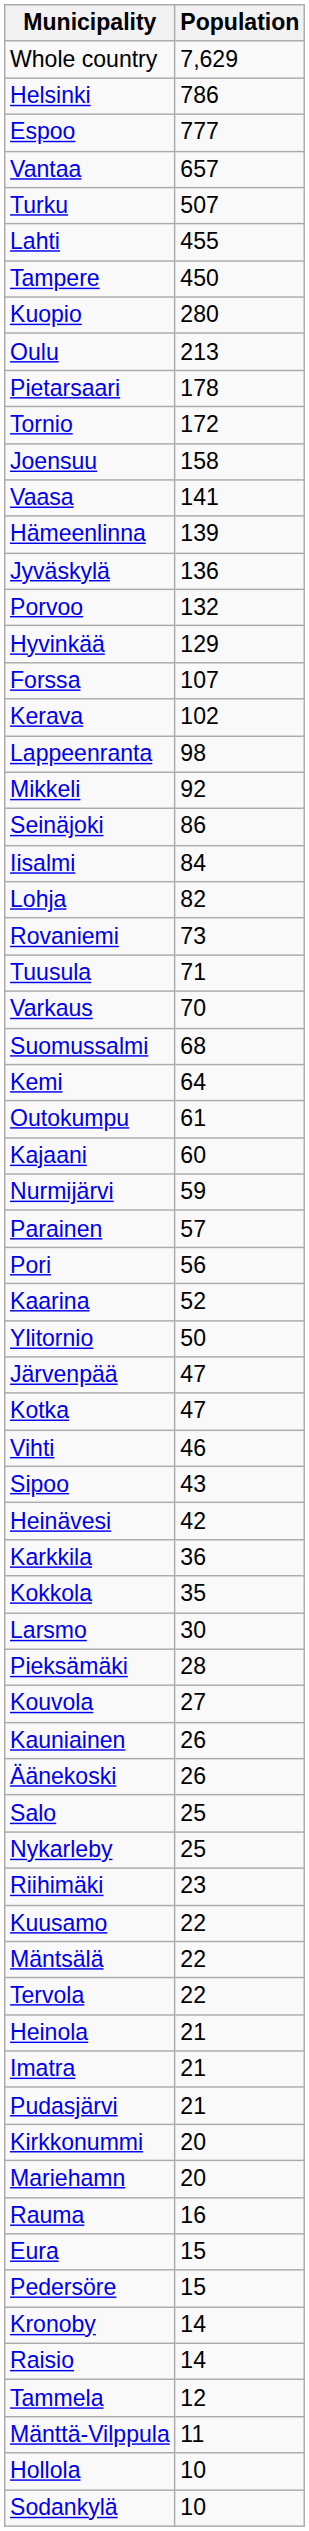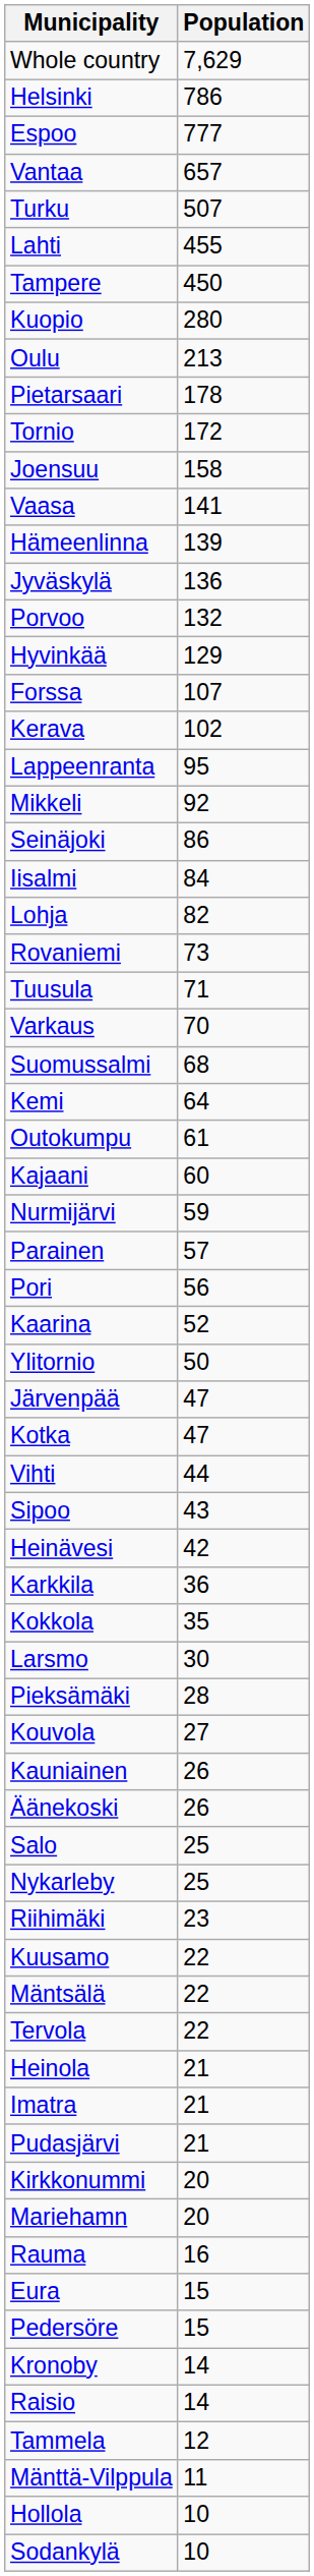Lappeenranta | Population: 98 -> 95
Vihti | Population: 46 -> 44
